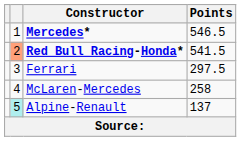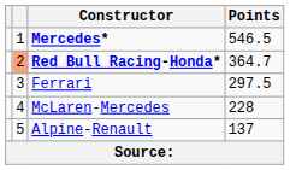Red Bull Racing-Honda* | Points: 541.5 -> 364.7
McLaren-Mercedes | Points: 258 -> 228
Alpine-Renault | column 2: paleturquoise background -> no background
